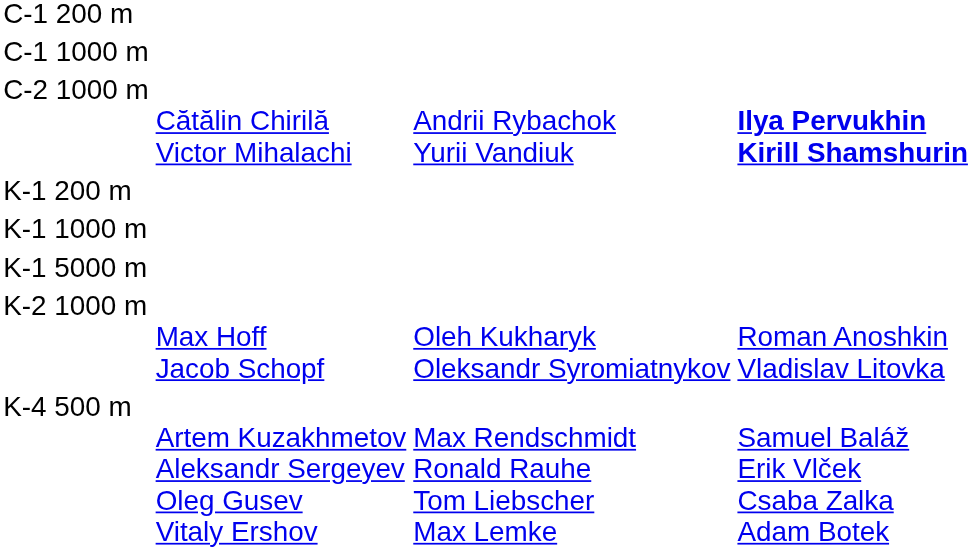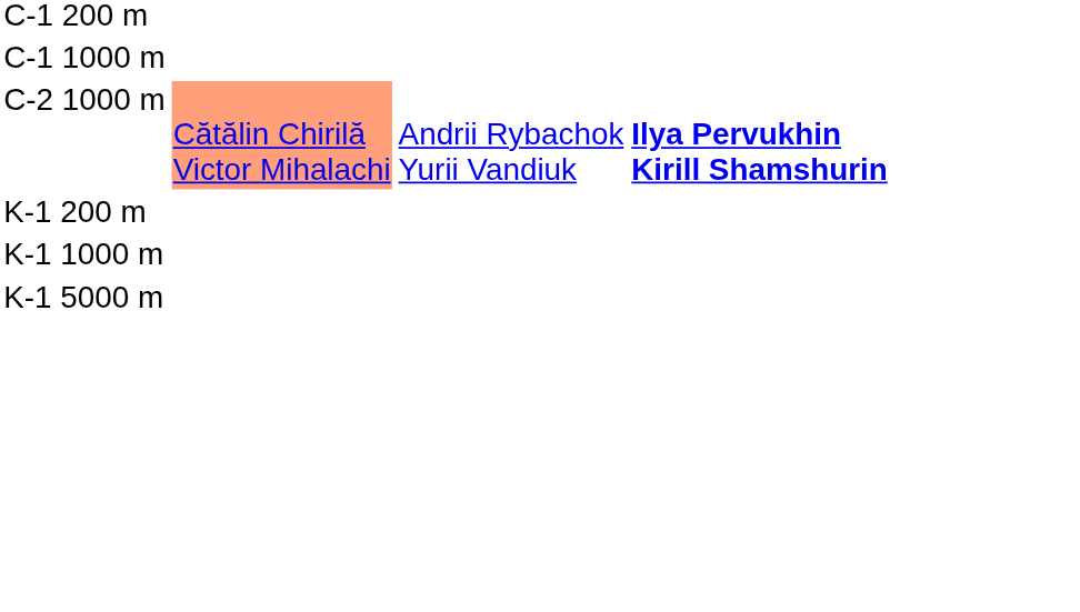C-2 1000 m | column 2: no background -> lightsalmon background
- row: K-2 1000 m | Max Hoff Jacob Schopf | Oleh Kukharyk Oleksandr Syromiatnykov | Roman Anoshkin Vladislav Litovka
- row: K-4 500 m | Artem Kuzakhmetov Aleksandr Sergeyev Oleg Gusev Vitaly Ershov | Max Rendschmidt Ronald Rauhe Tom Liebscher Max Lemke | Samuel Baláž Erik Vlček Csaba Zalka Adam Botek
